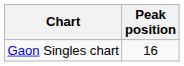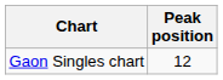Gaon Singles chart | Peak position: 16 -> 12
